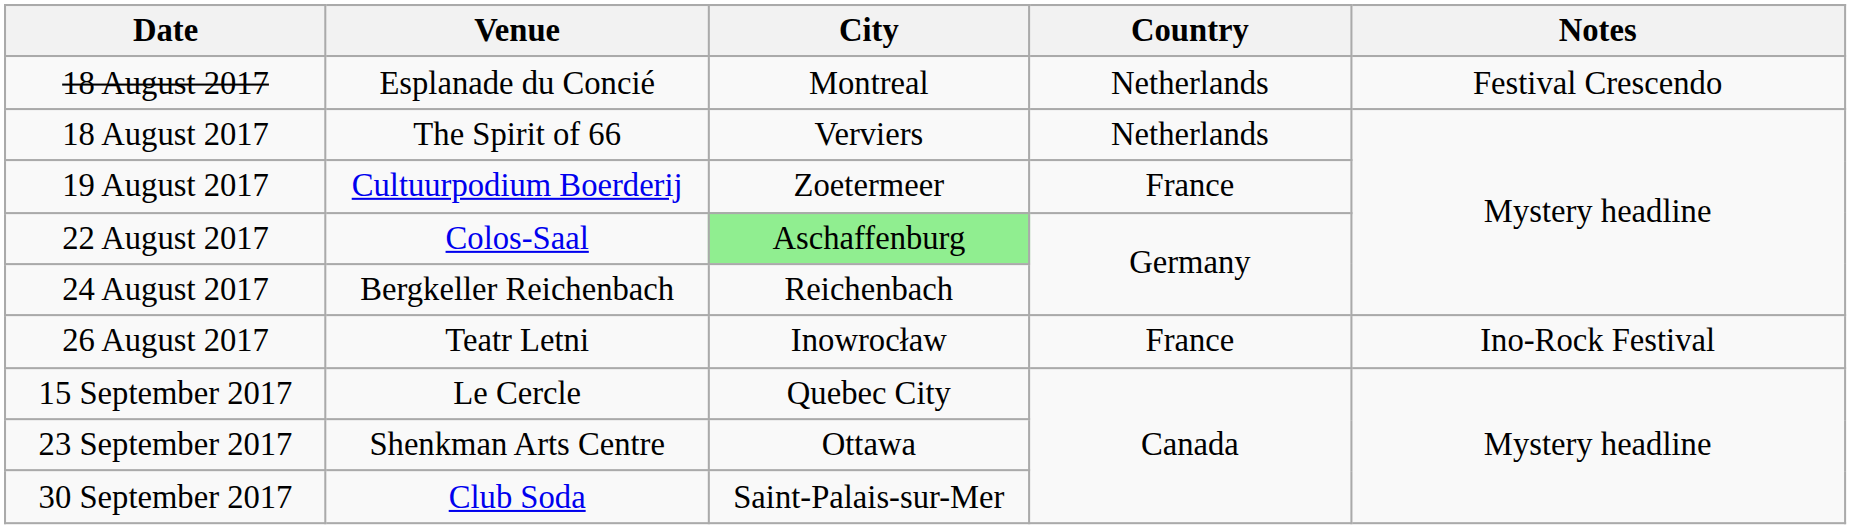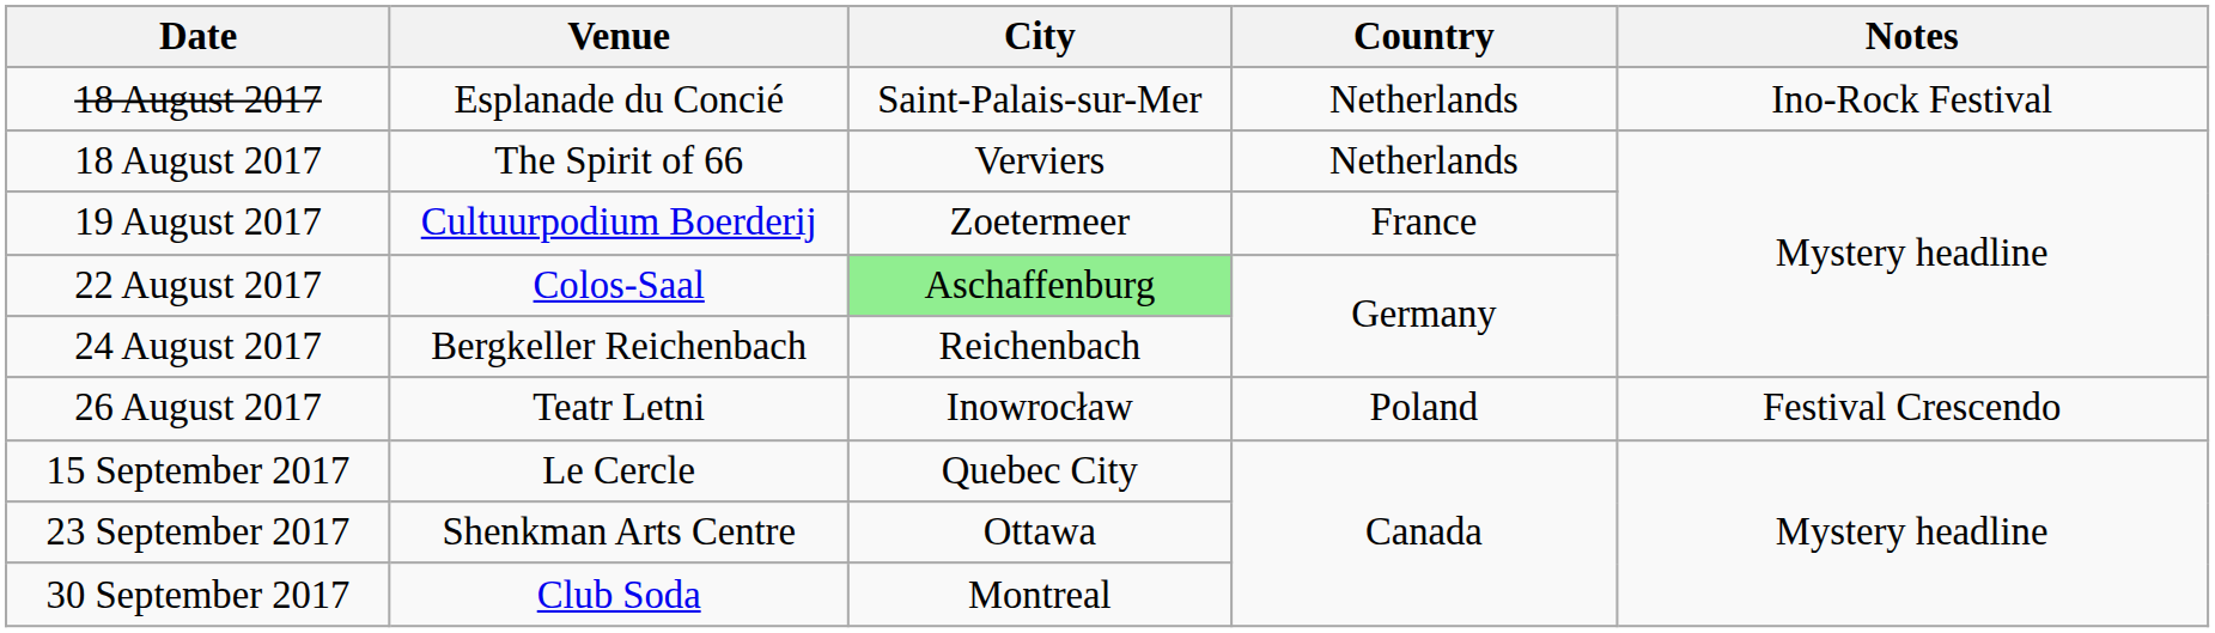Esplanade du Concié | City: Montreal -> Saint-Palais-sur-Mer
Esplanade du Concié | Notes: Festival Crescendo -> Ino-Rock Festival
Teatr Letni | Country: France -> Poland
Teatr Letni | Notes: Ino-Rock Festival -> Festival Crescendo
Club Soda | City: Saint-Palais-sur-Mer -> Montreal
